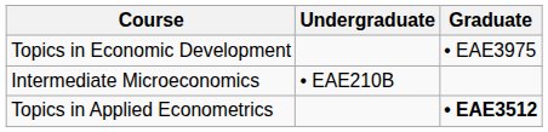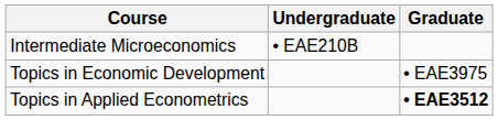rows swapped: Intermediate Microeconomics <-> Topics in Economic Development
